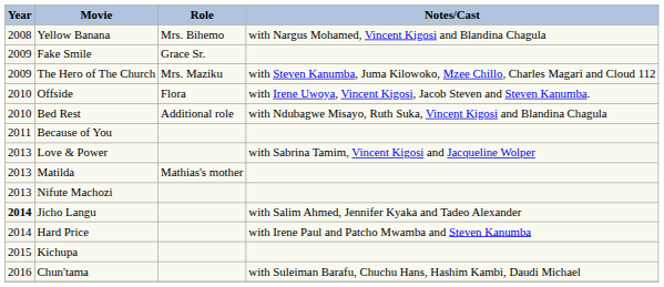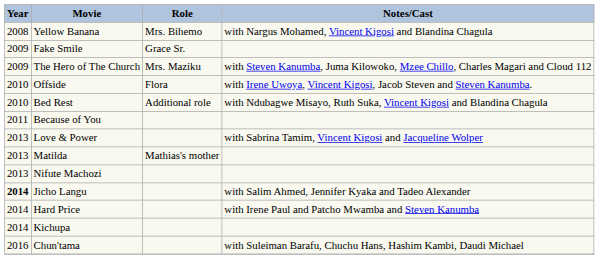Kichupa | Year: 2015 -> 2014
